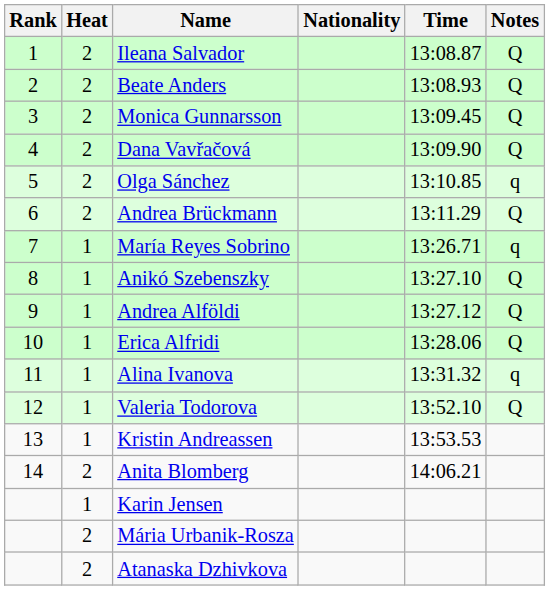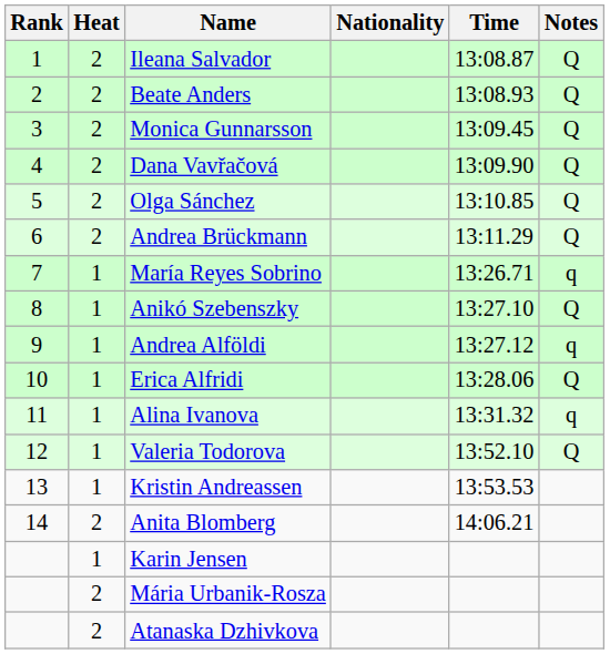Olga Sánchez | Notes: q -> Q
Andrea Alföldi | Notes: Q -> q
